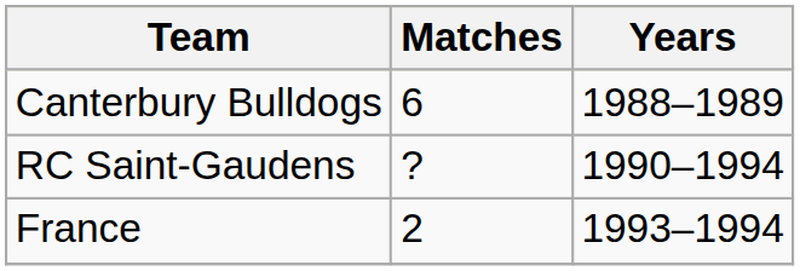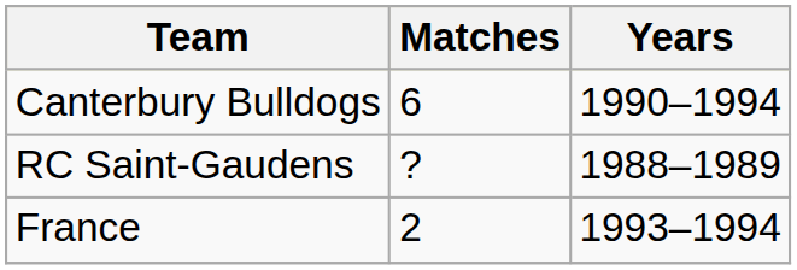Canterbury Bulldogs | Years: 1988–1989 -> 1990–1994
RC Saint-Gaudens | Years: 1990–1994 -> 1988–1989
